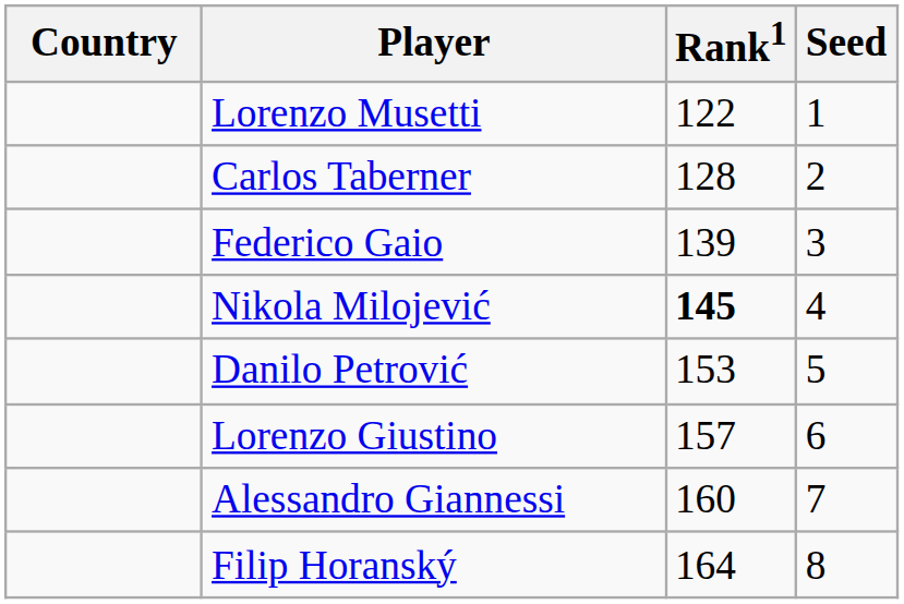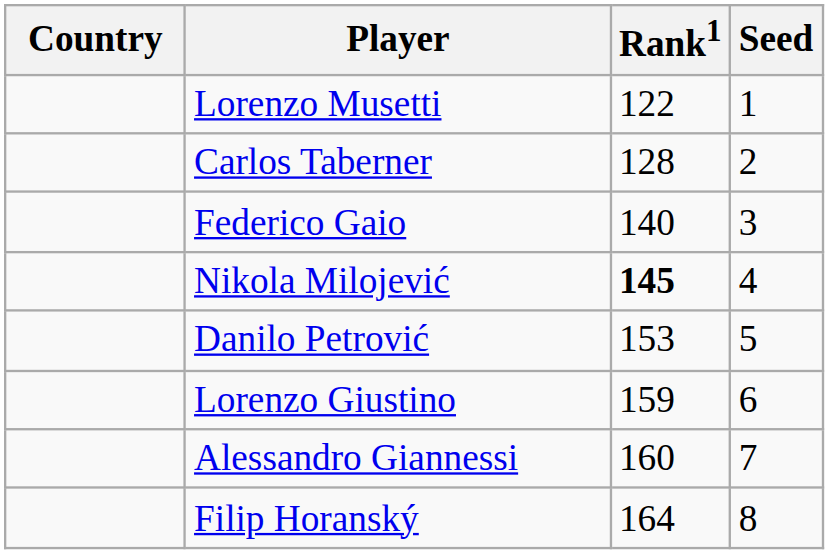Federico Gaio | Rank1: 139 -> 140
Lorenzo Giustino | Rank1: 157 -> 159
